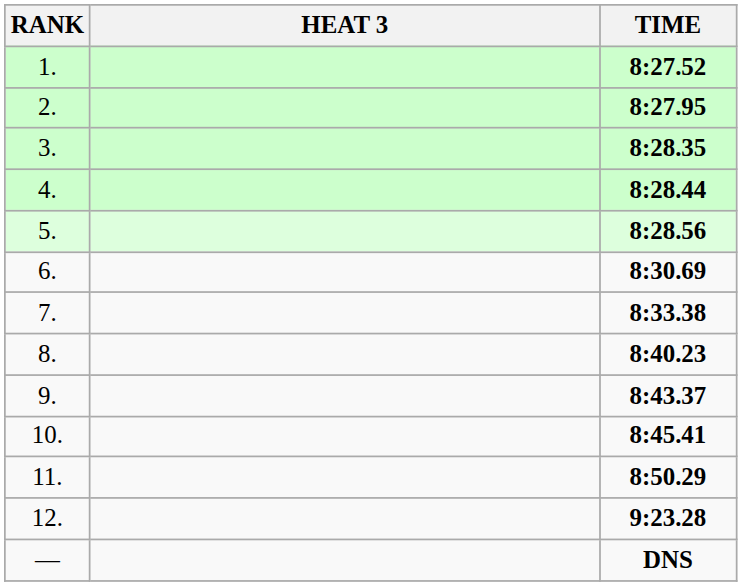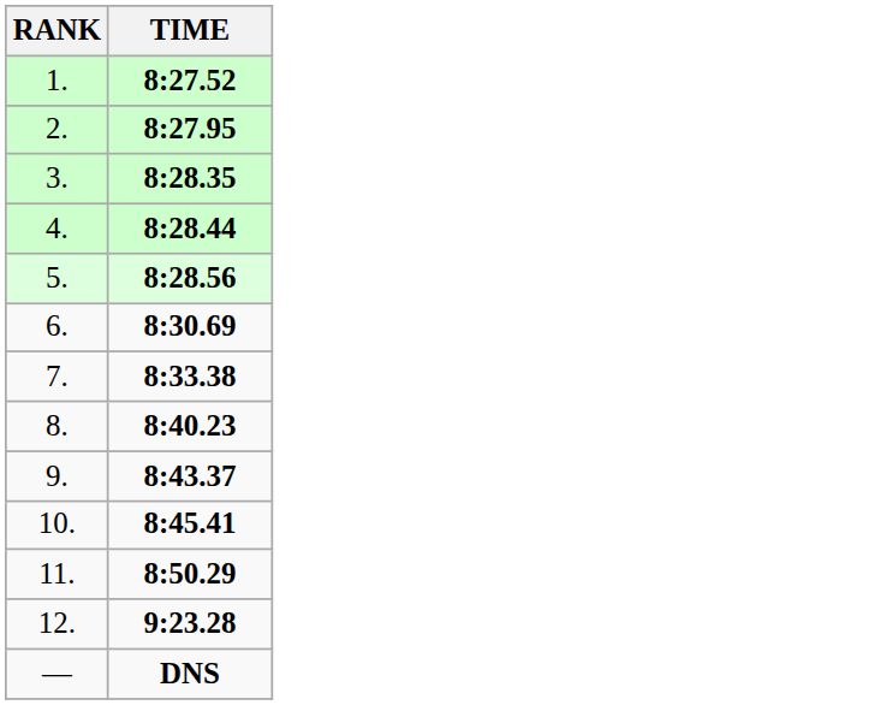- column: HEAT 3
